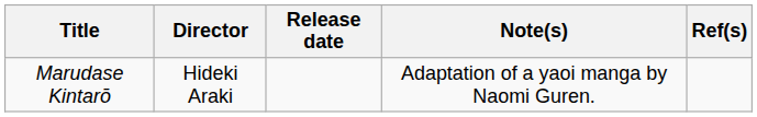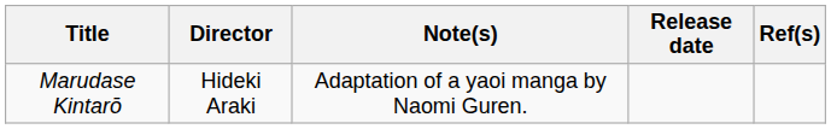columns swapped: Release date <-> Note(s)
